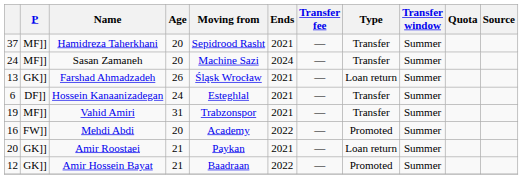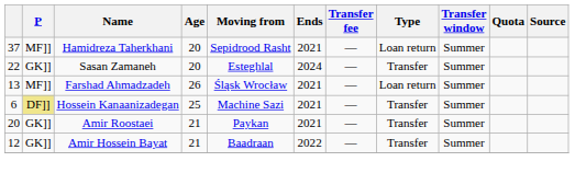Hamidreza Taherkhani | Type: Transfer -> Loan return
Sasan Zamaneh | column 1: 24 -> 22
Sasan Zamaneh | P: MF]] -> GK]]
Sasan Zamaneh | Moving from: Machine Sazi -> Esteghlal
Farshad Ahmadzadeh | P: GK]] -> MF]]
Hossein Kanaanizadegan | P: no background -> khaki background
Hossein Kanaanizadegan | Age: 24 -> 25
Hossein Kanaanizadegan | Moving from: Esteghlal -> Machine Sazi
- row: 19 | MF]] | Vahid Amiri | 31 | Trabzonspor | 2021 | — | Transfer | Summer
- row: 16 | FW]] | Mehdi Abdi | 20 | Academy | 2022 | — | Promoted | Summer
Amir Roostaei | Type: Loan return -> Transfer
Amir Hossein Bayat | Type: Promoted -> Transfer
